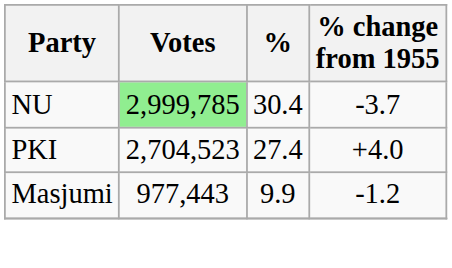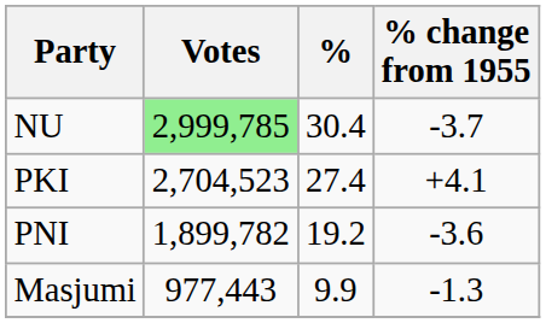PKI | % change from 1955: +4.0 -> +4.1
+ row: PNI | 1,899,782 | 19.2 | -3.6
Masjumi | % change from 1955: -1.2 -> -1.3
